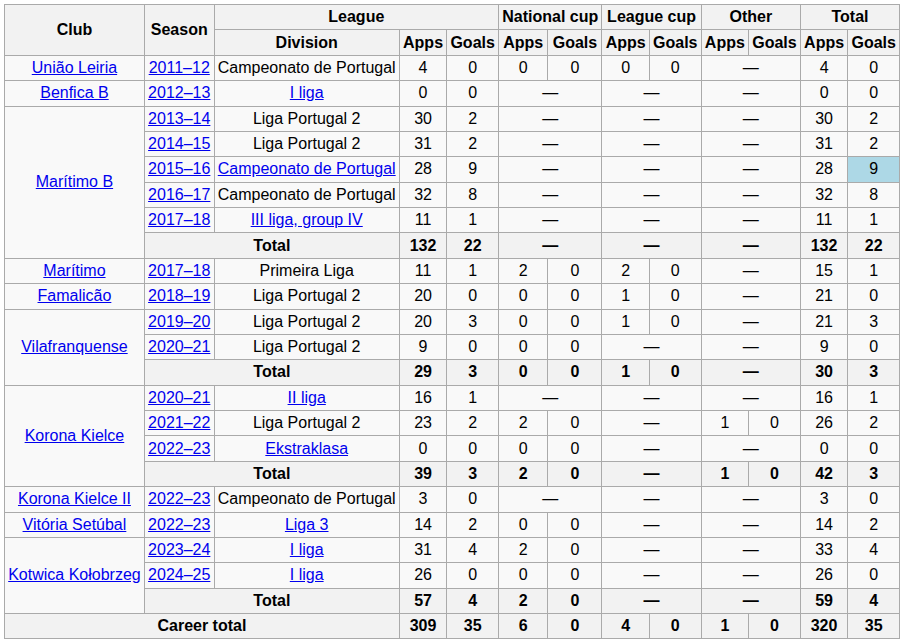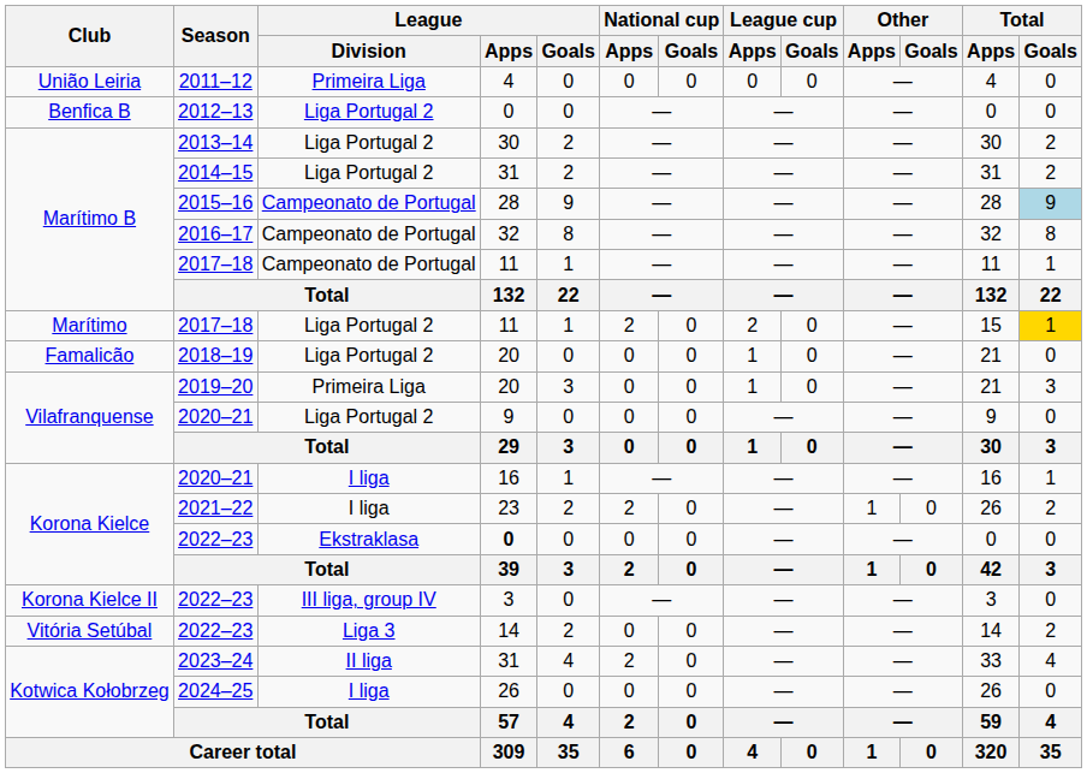2011–12 | League / Division: Campeonato de Portugal -> Primeira Liga
2012–13 | League / Division: I liga -> Liga Portugal 2
Marítimo B / 2017–18 | League / Division: III liga, group IV -> Campeonato de Portugal
Marítimo / 2017–18 | League / Division: Primeira Liga -> Liga Portugal 2
Marítimo / 2017–18 | Total / Goals: no background -> gold background
2019–20 | League / Division: Liga Portugal 2 -> Primeira Liga
Korona Kielce / 2020–21 | League / Division: II liga -> I liga
2021–22 | League / Division: Liga Portugal 2 -> I liga
Korona Kielce / 2022–23 | League / Apps: normal -> bold
Korona Kielce II / 2022–23 | League / Division: Campeonato de Portugal -> III liga, group IV
2023–24 | League / Division: I liga -> II liga
